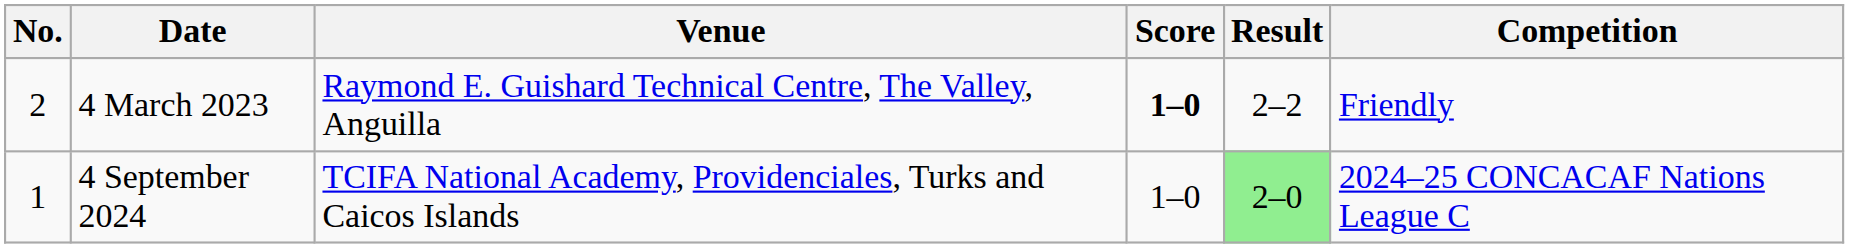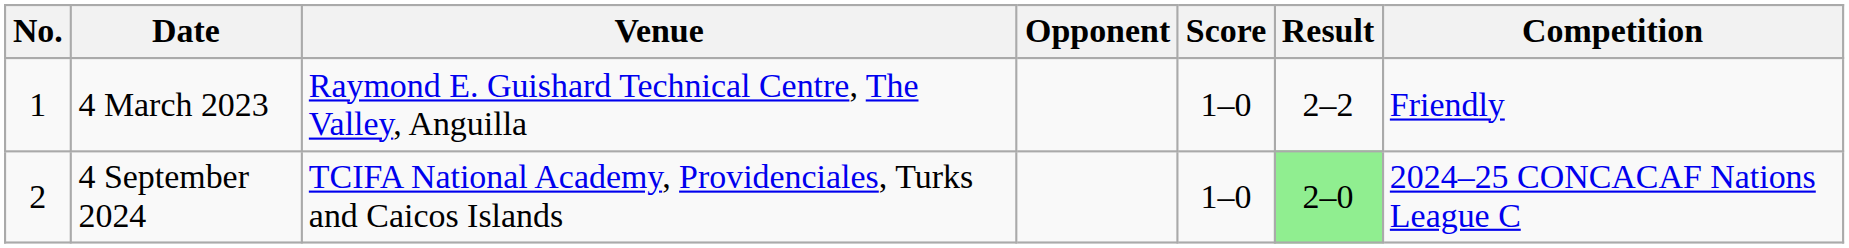+ column: Opponent
4 March 2023 | No.: 2 -> 1
4 March 2023 | Score: bold -> normal
4 September 2024 | No.: 1 -> 2
